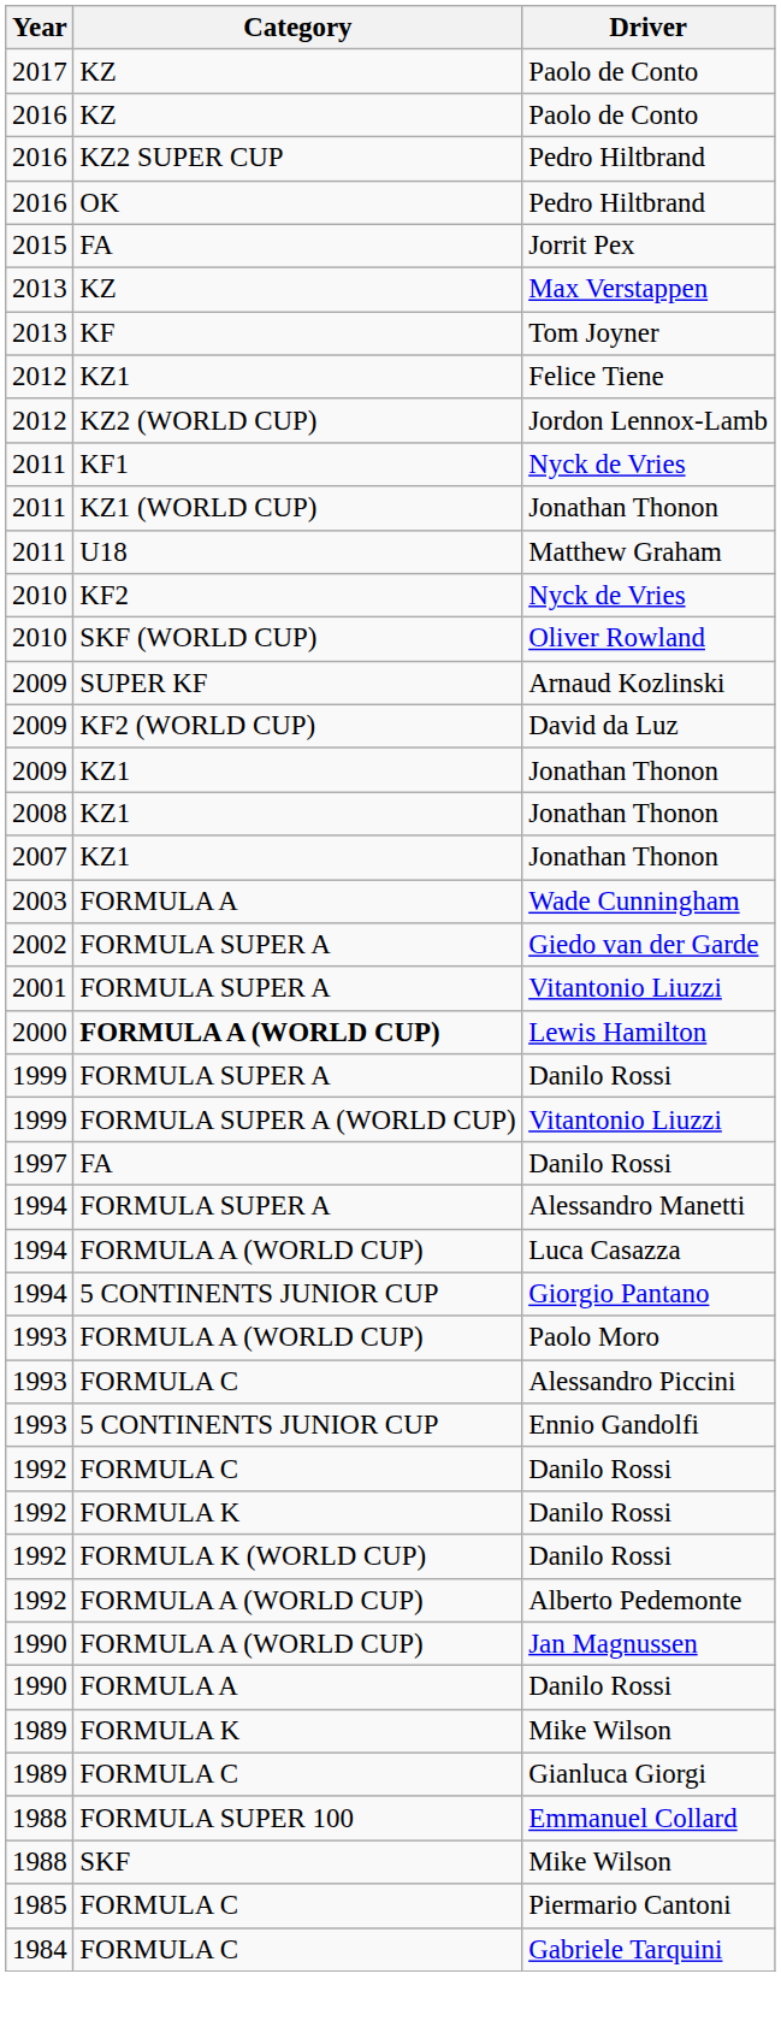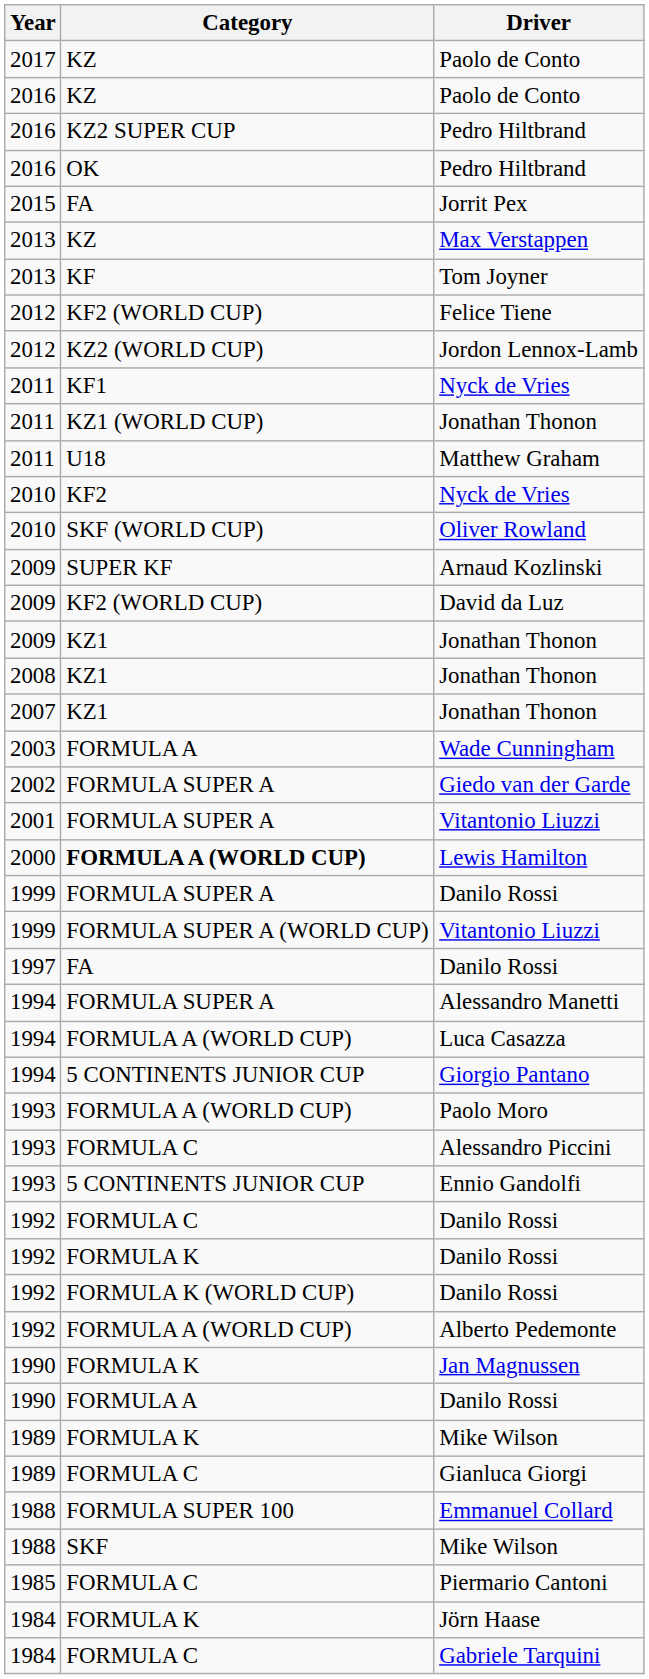Felice Tiene | Category: KZ1 -> KF2 (WORLD CUP)
Jan Magnussen | Category: FORMULA A (WORLD CUP) -> FORMULA K
+ row: 1984 | FORMULA K | Jörn Haase
